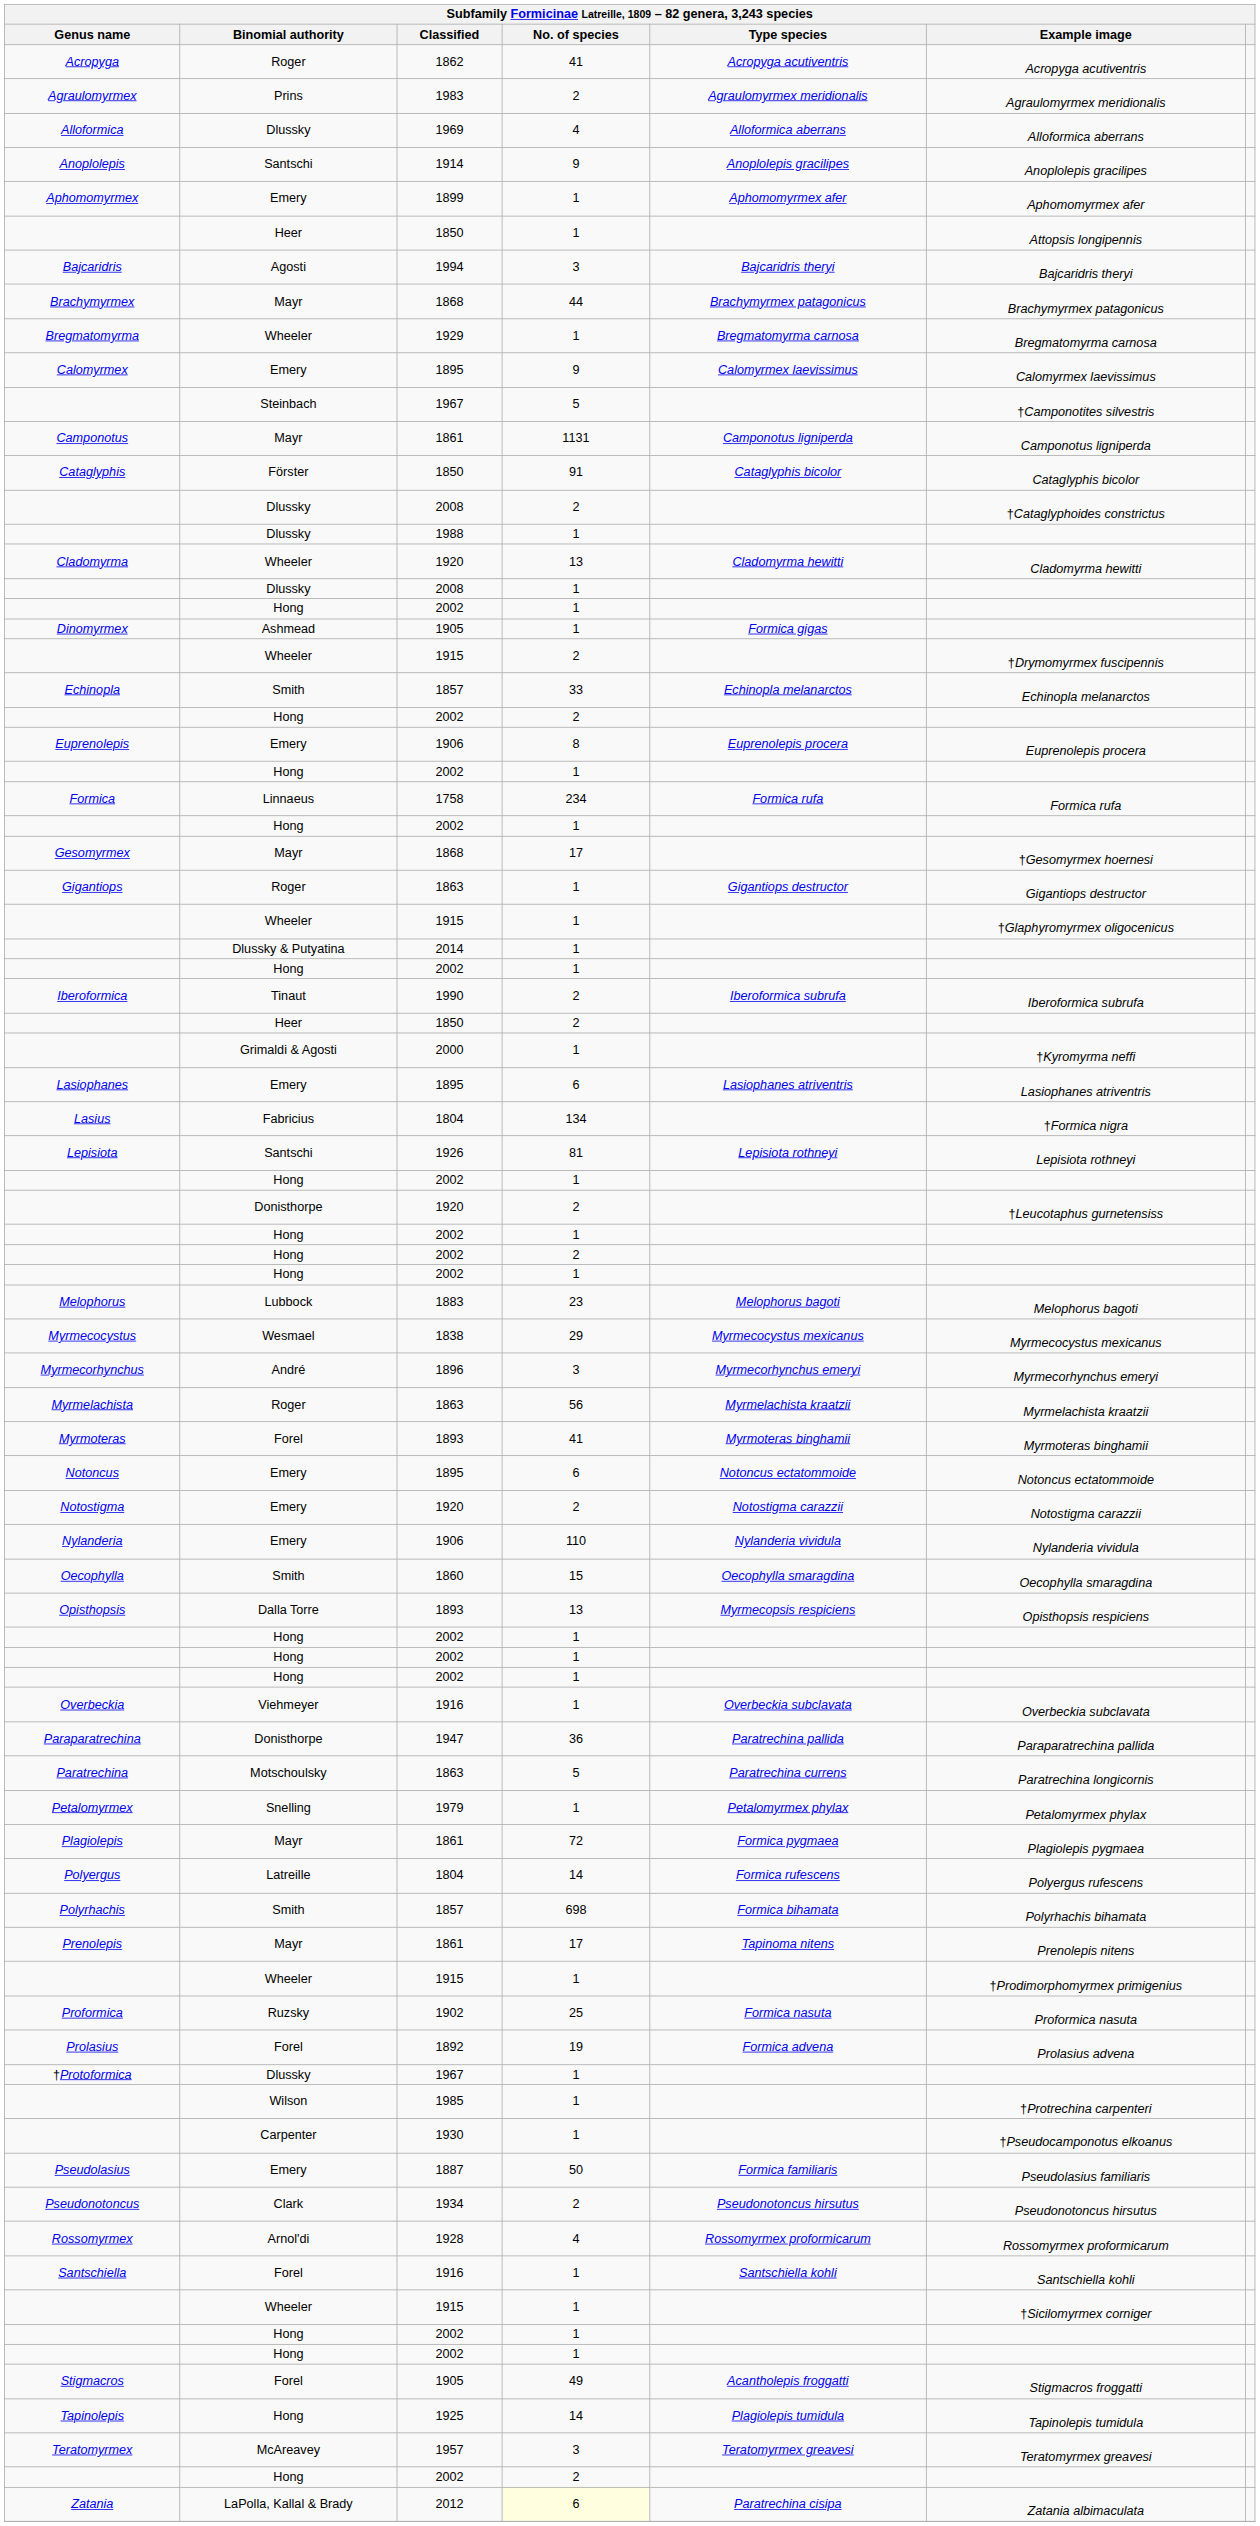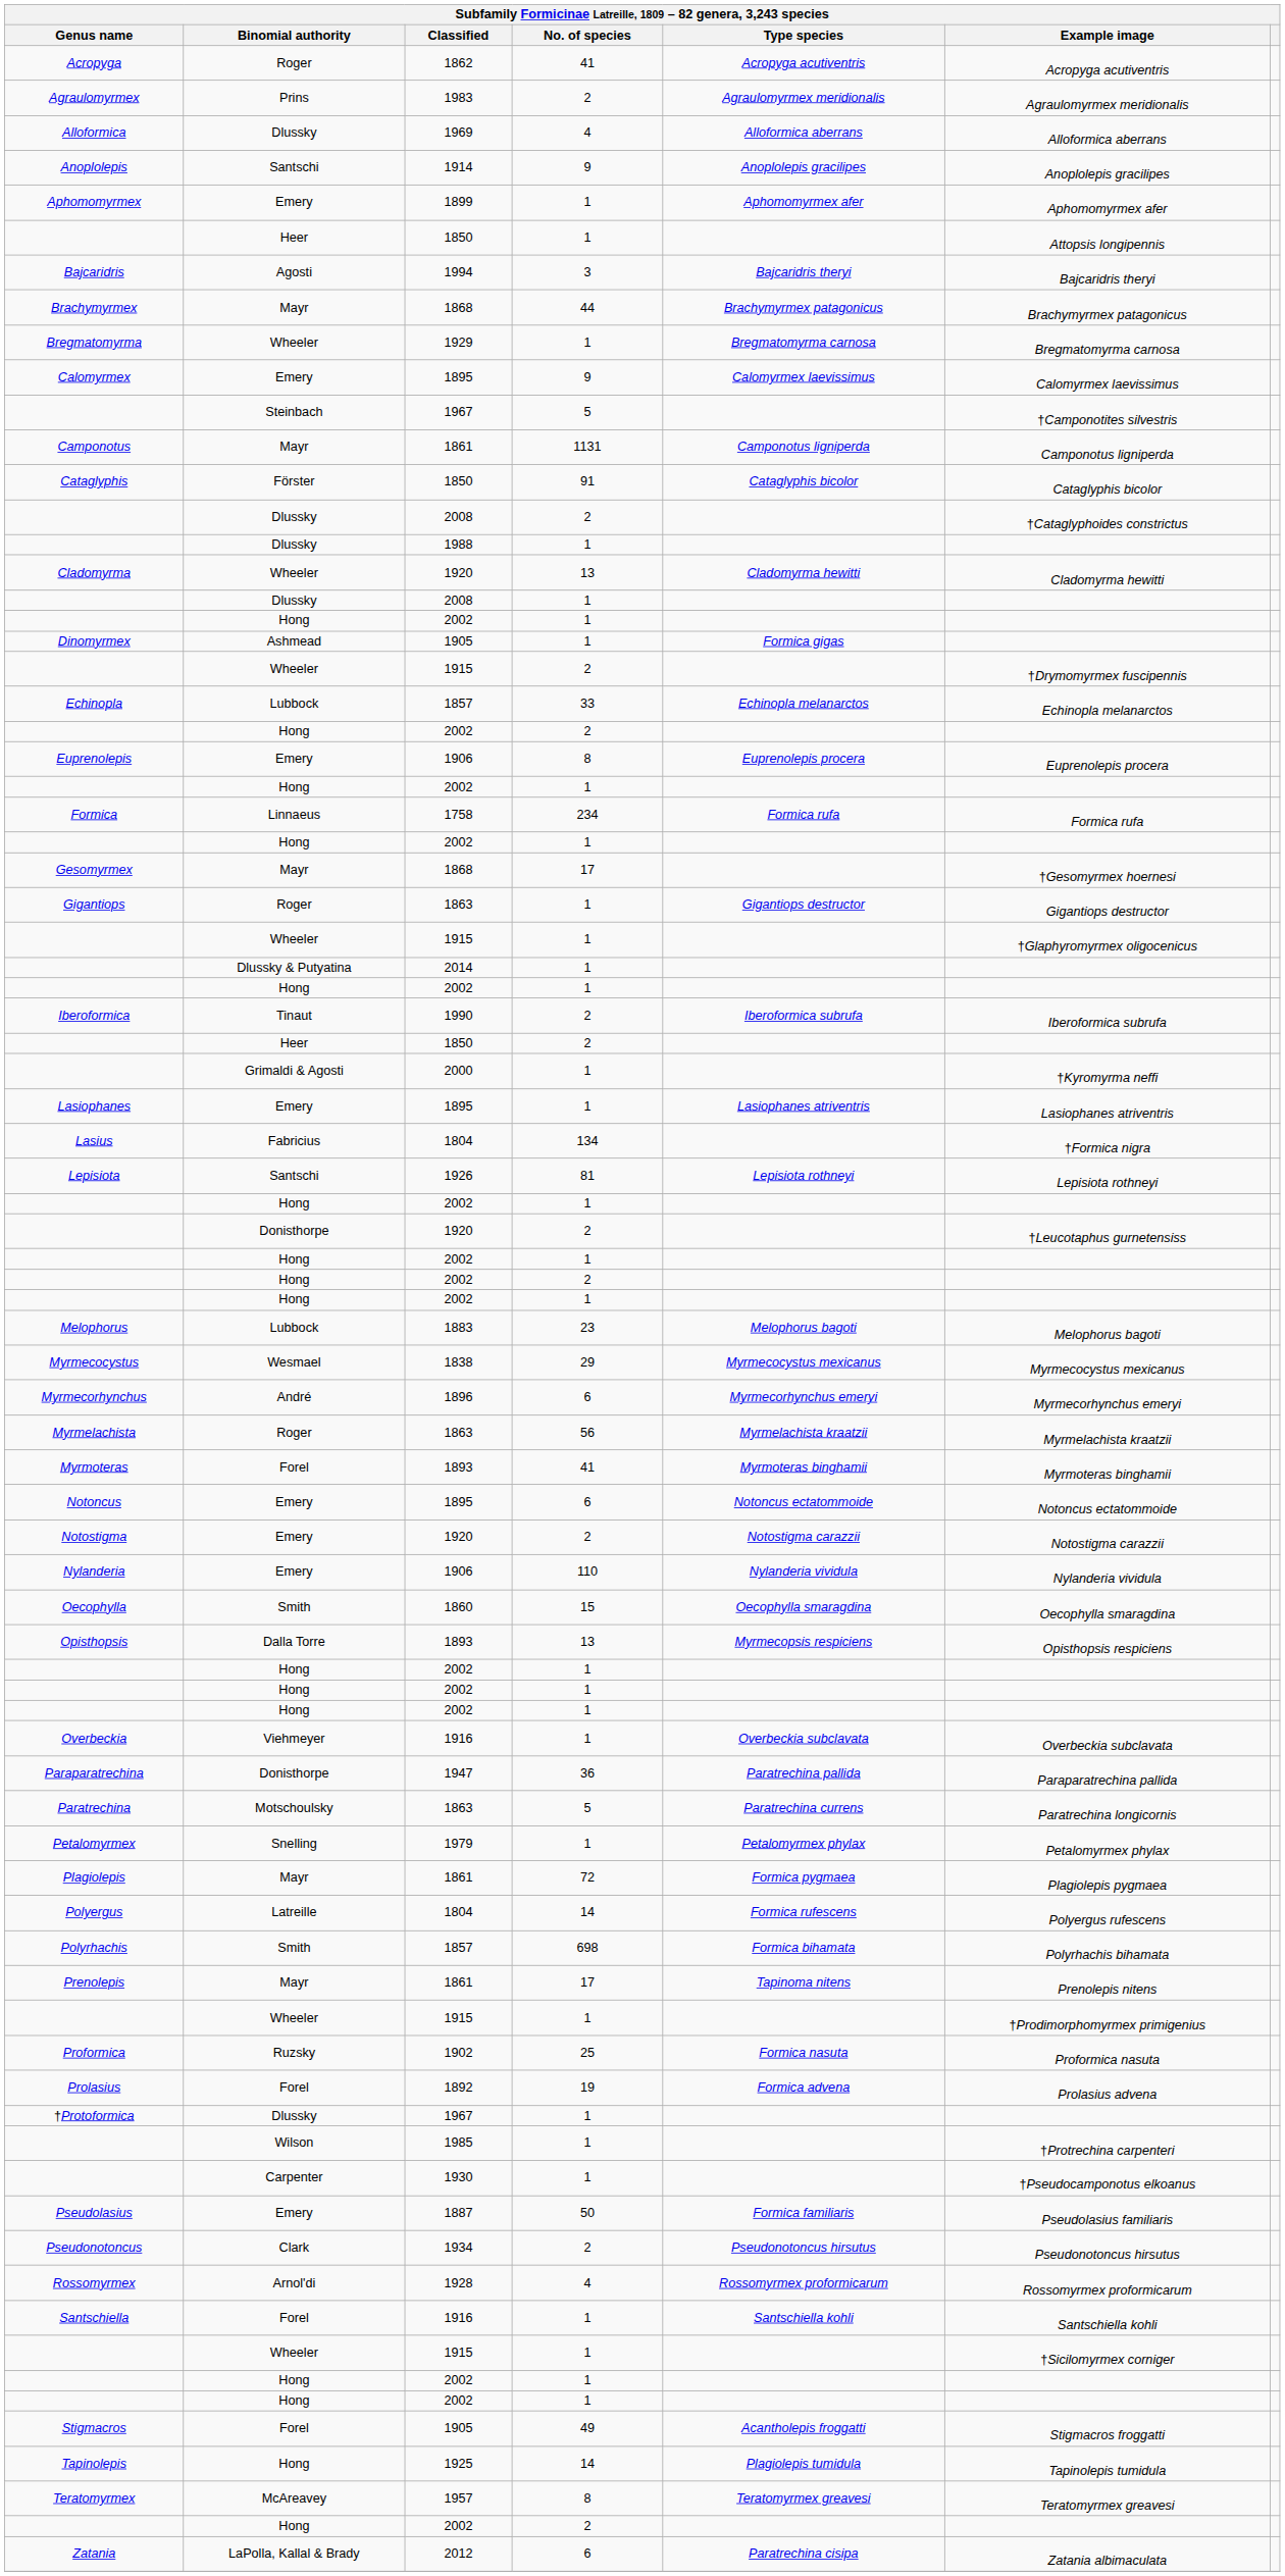Echinopla | Binomial authority: Smith -> Lubbock
Lasiophanes | No. of species: 6 -> 1
Myrmecorhynchus | No. of species: 3 -> 6
Teratomyrmex | No. of species: 3 -> 8
Zatania | No. of species: lightyellow background -> no background
